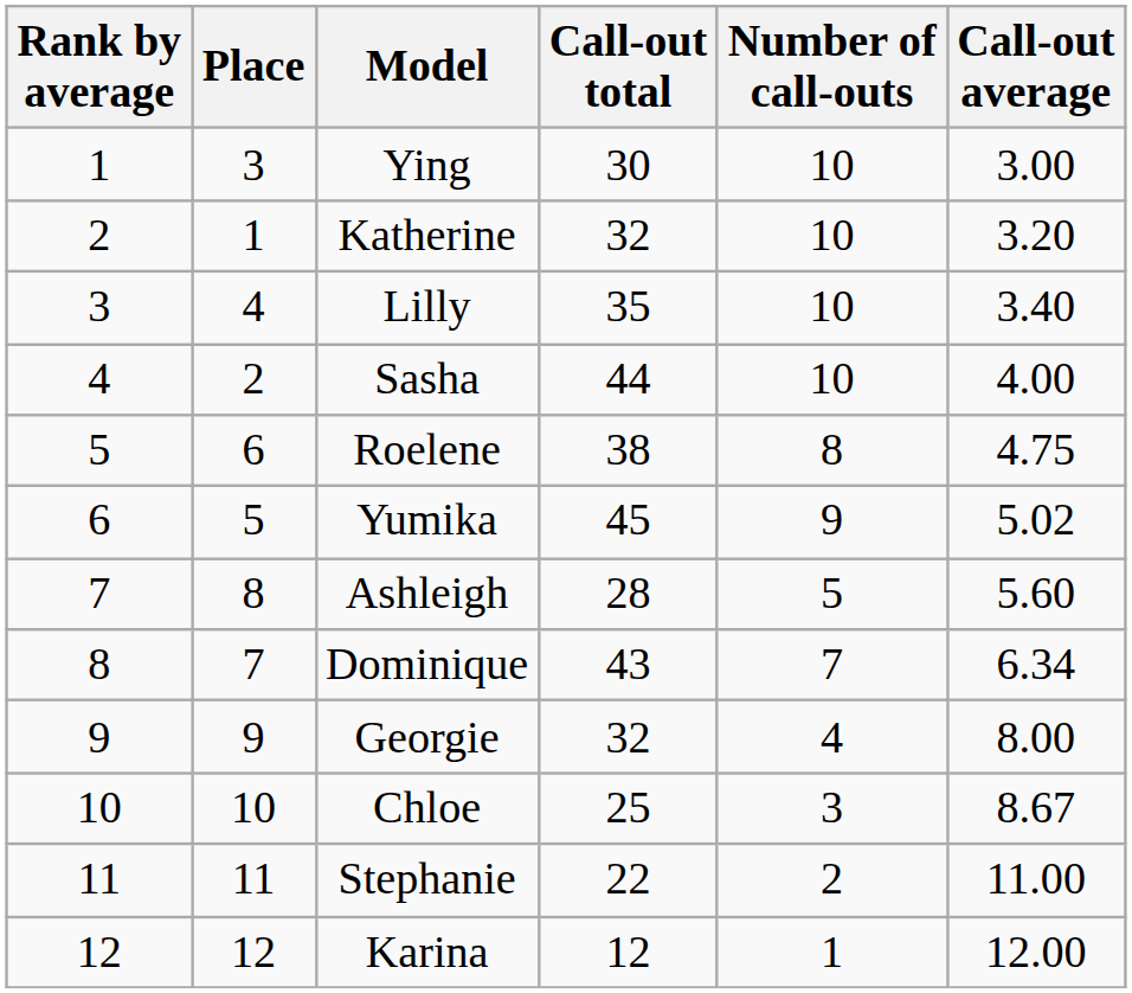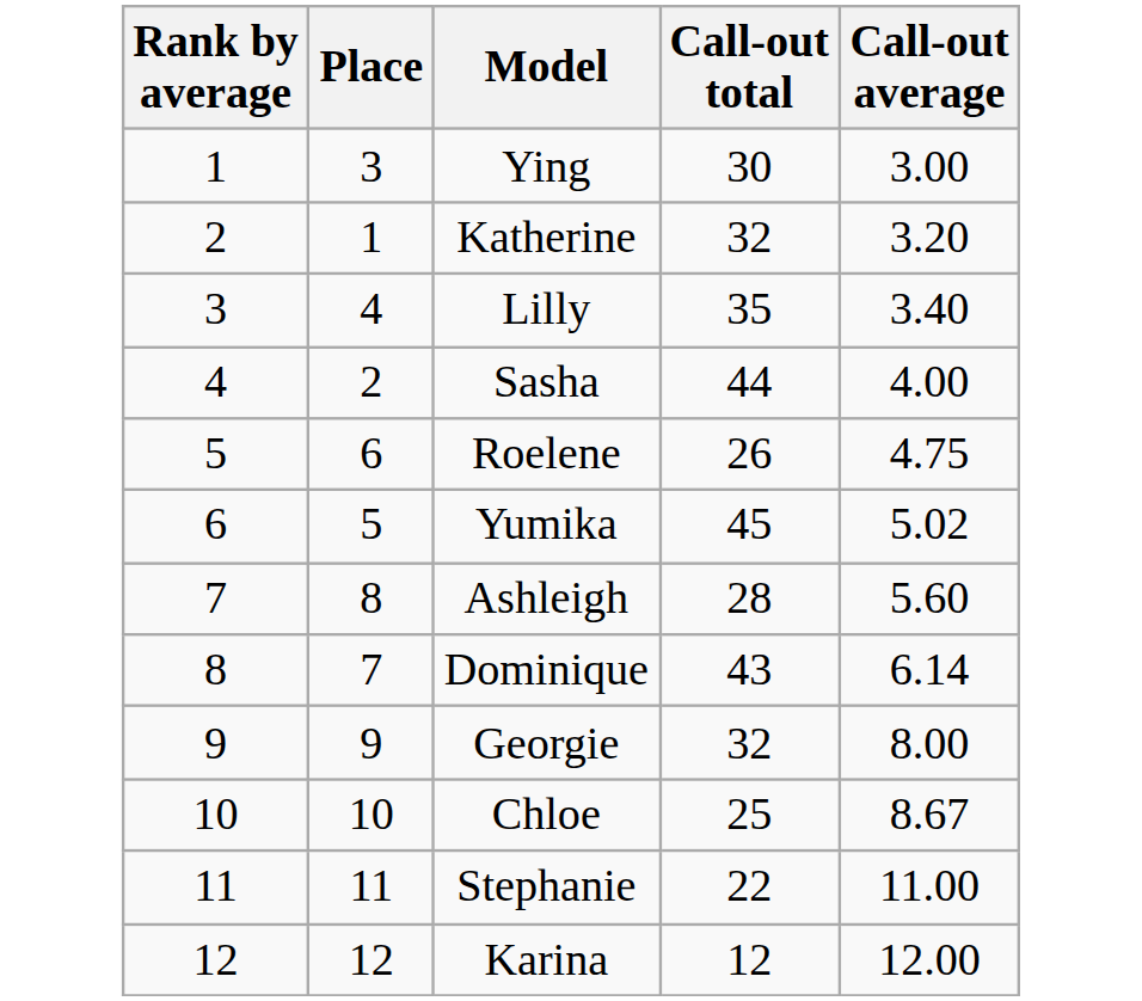- column: Number of call-outs | 10 | 10 | 10 | 10 | 8 | 9 | 5 | 7 | 4 | 3 | 2 | 1
Roelene | Call-out total: 38 -> 26
Dominique | Call-out average: 6.34 -> 6.14
